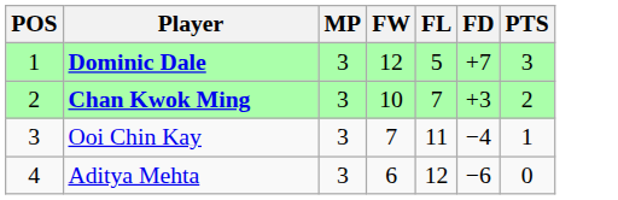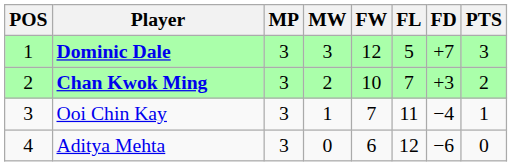+ column: MW | 3 | 2 | 1 | 0
